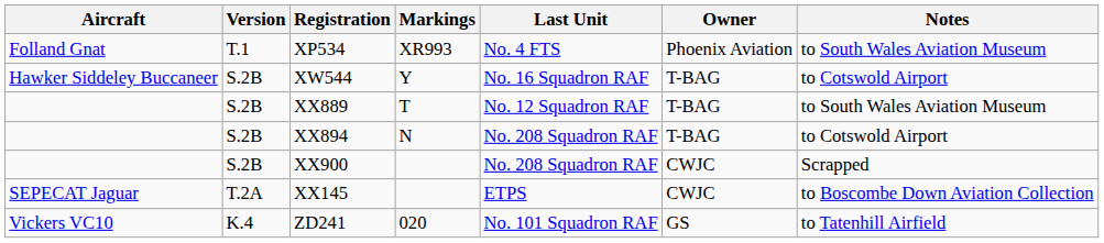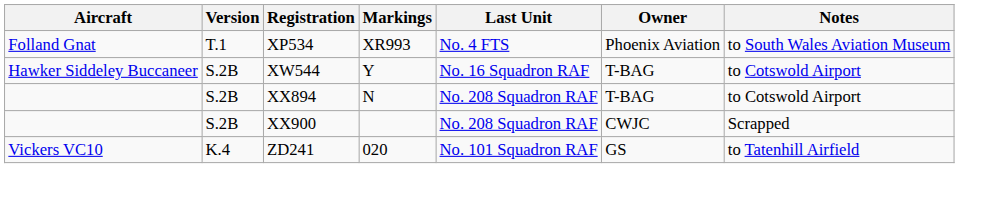- row: S.2B | XX889 | T | No. 12 Squadron RAF | T-BAG | to South Wales Aviation Museum
- row: SEPECAT Jaguar | T.2A | XX145 | ETPS | CWJC | to Boscombe Down Aviation Collection
